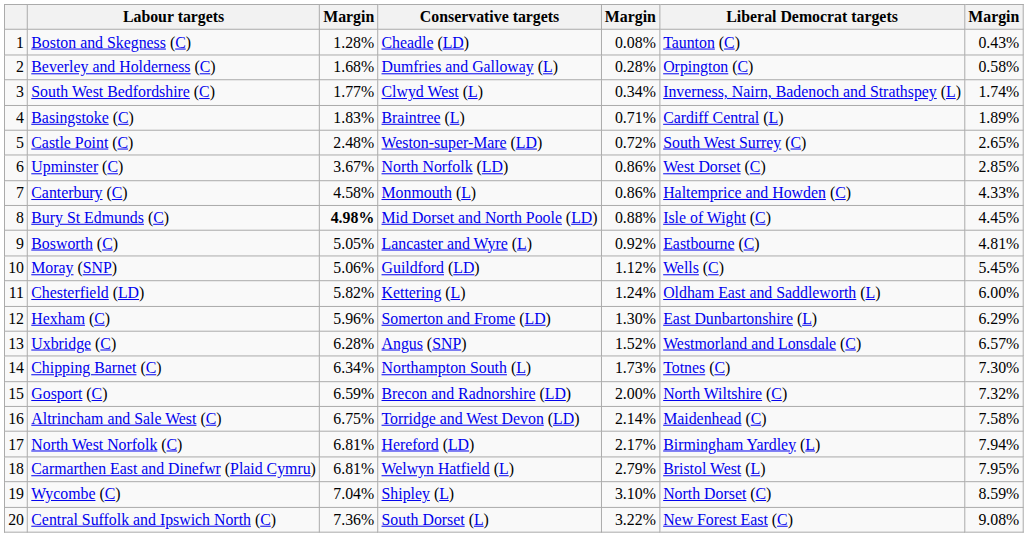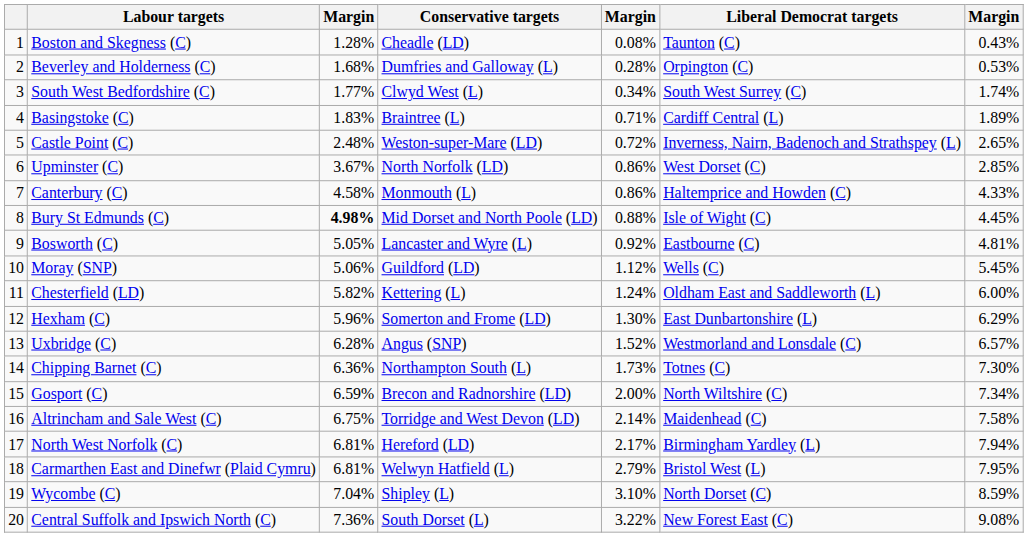Beverley and Holderness (C) | column 7: 0.58% -> 0.53%
South West Bedfordshire (C) | Liberal Democrat targets: Inverness, Nairn, Badenoch and Strathspey (L) -> South West Surrey (C)
Castle Point (C) | Liberal Democrat targets: South West Surrey (C) -> Inverness, Nairn, Badenoch and Strathspey (L)
Chipping Barnet (C) | column 3: 6.34% -> 6.36%
Gosport (C) | column 7: 7.32% -> 7.34%
